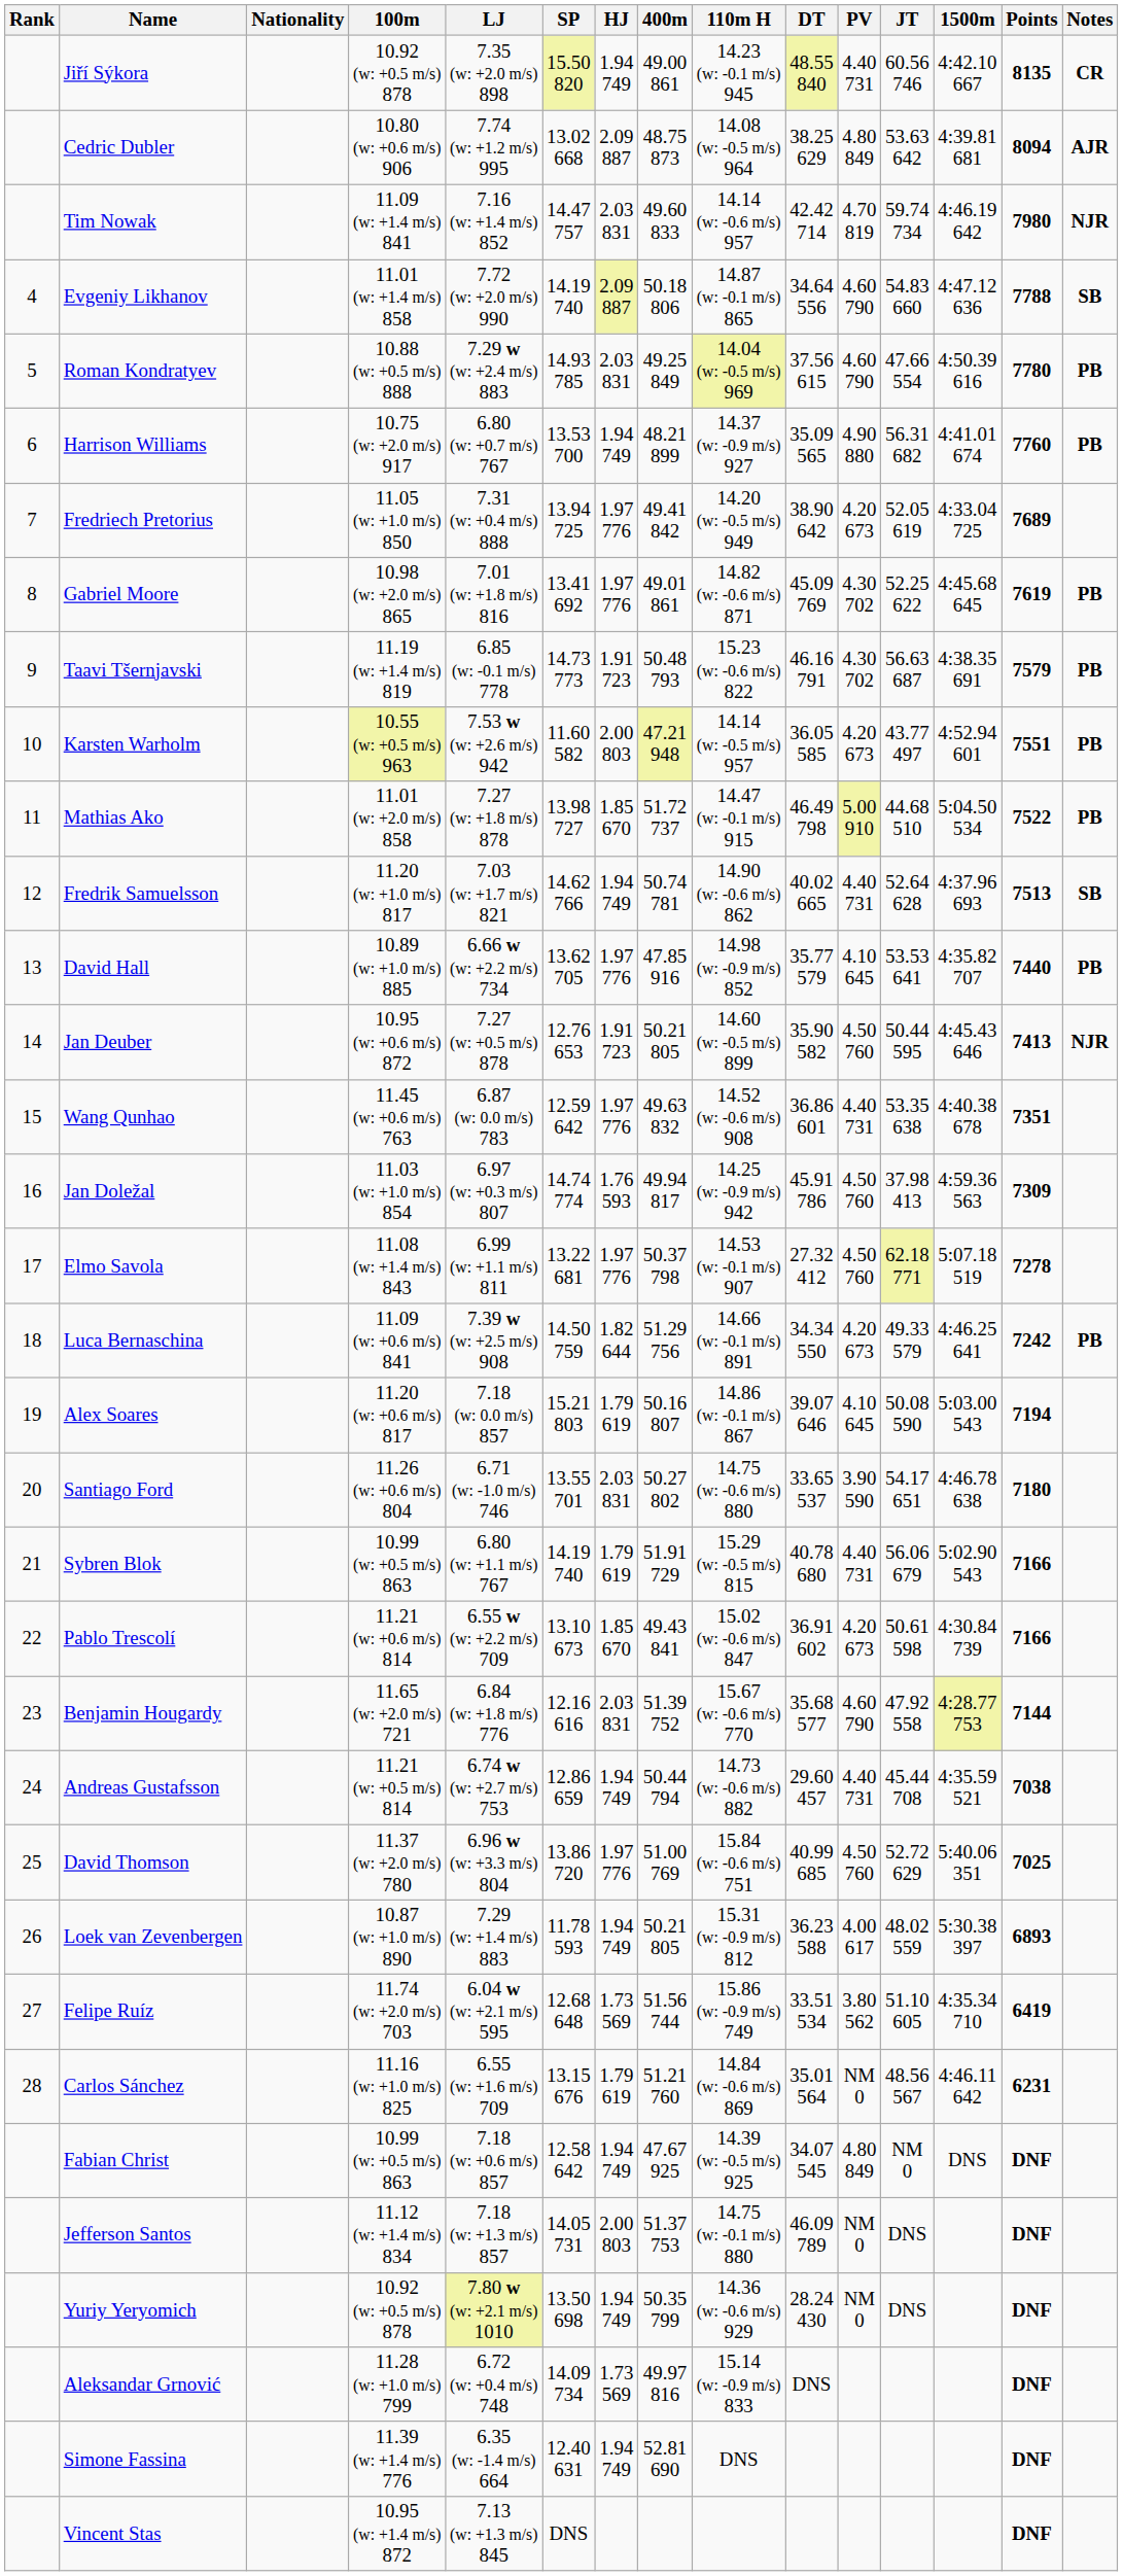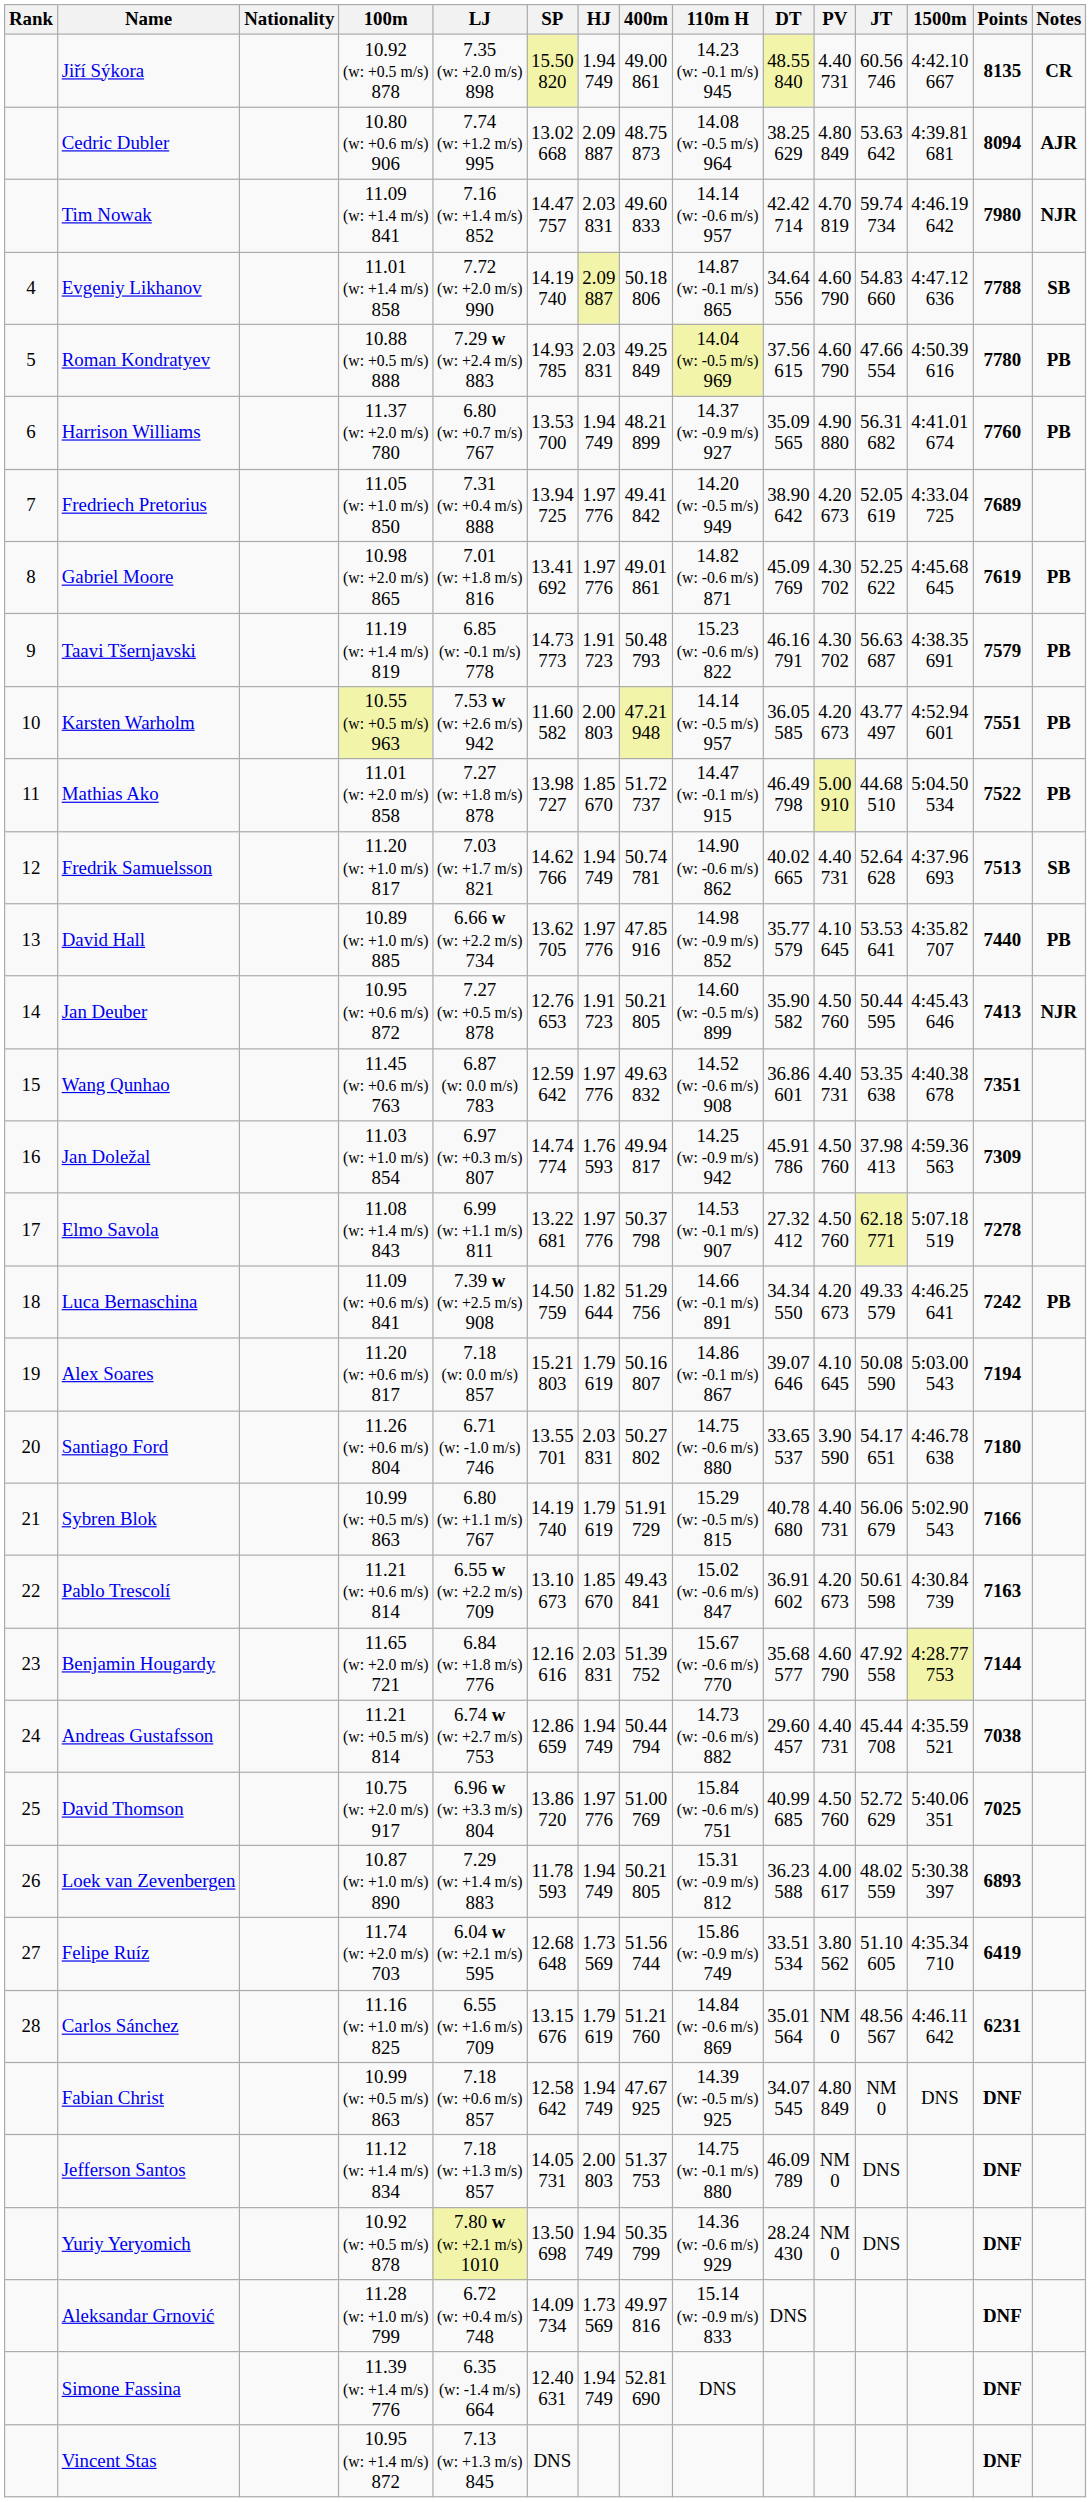Harrison Williams | 100m: 10.75 (w: +2.0 m/s) 917 -> 11.37 (w: +2.0 m/s) 780
Pablo Trescolí | Points: 7166 -> 7163
David Thomson | 100m: 11.37 (w: +2.0 m/s) 780 -> 10.75 (w: +2.0 m/s) 917
